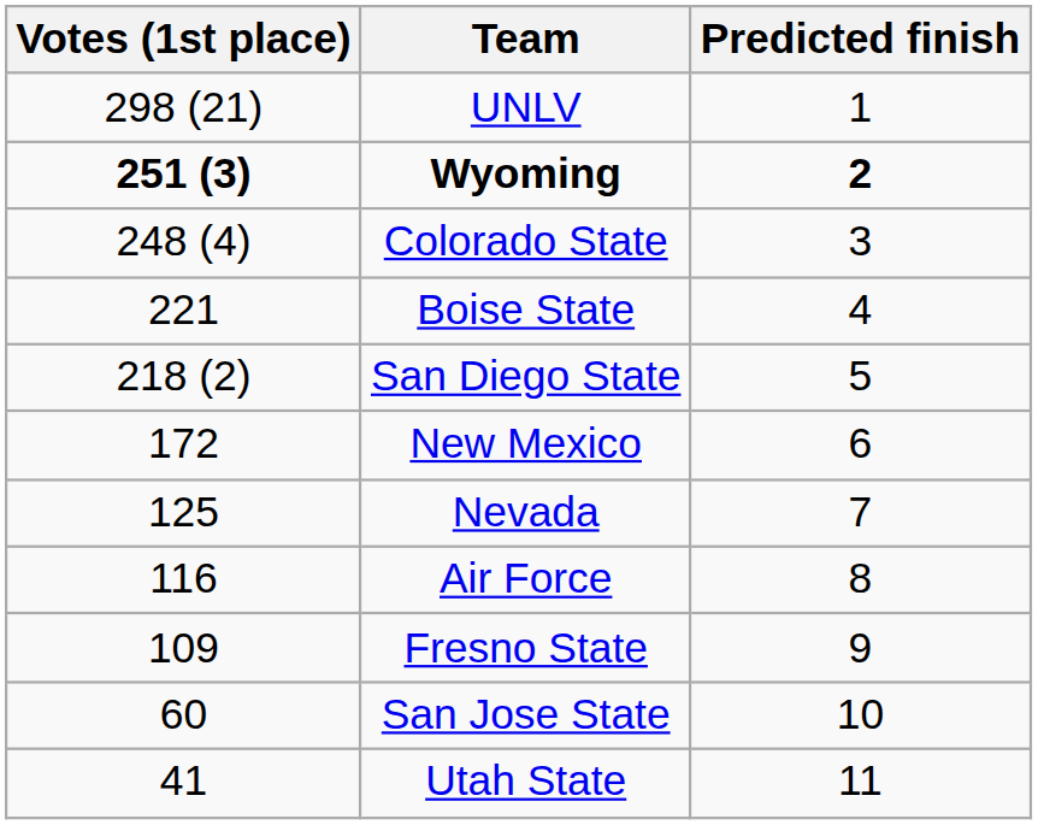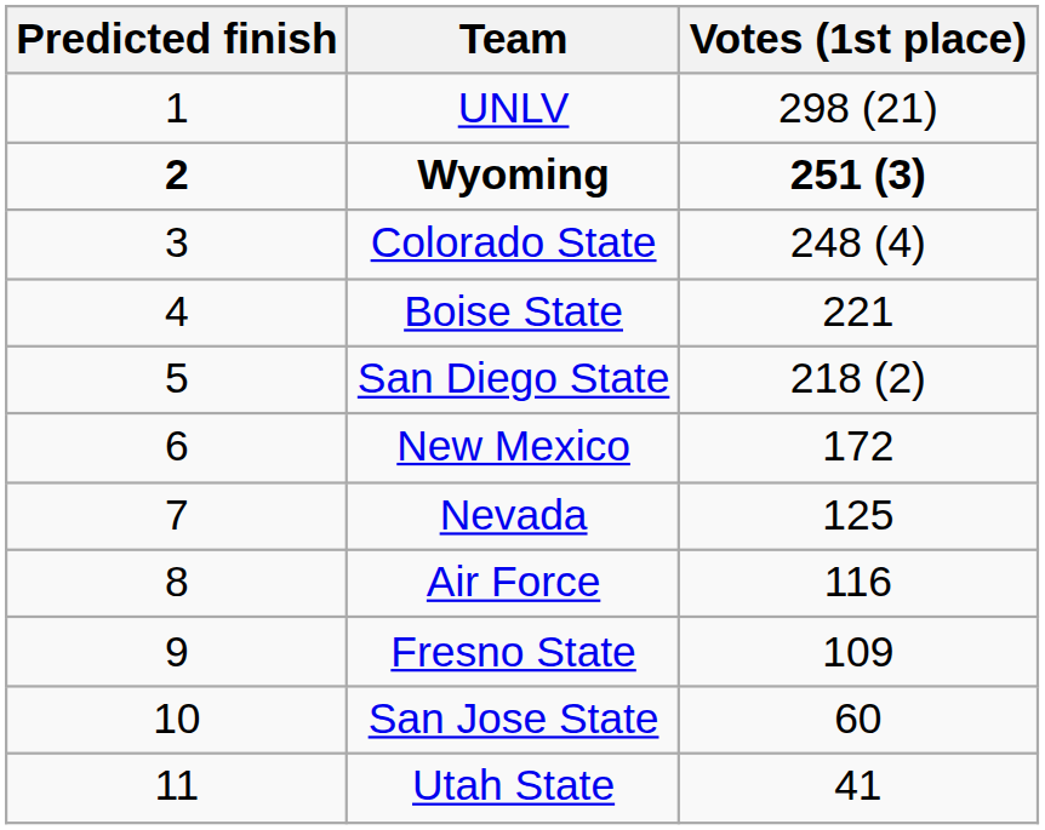columns swapped: Predicted finish <-> Votes (1st place)
